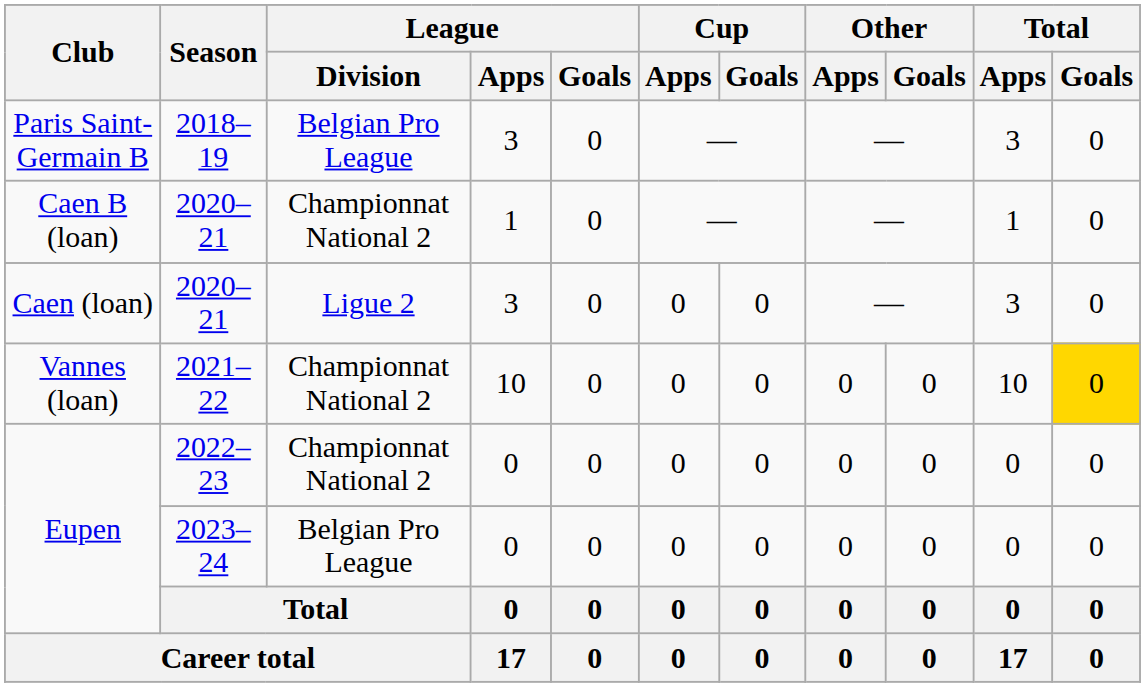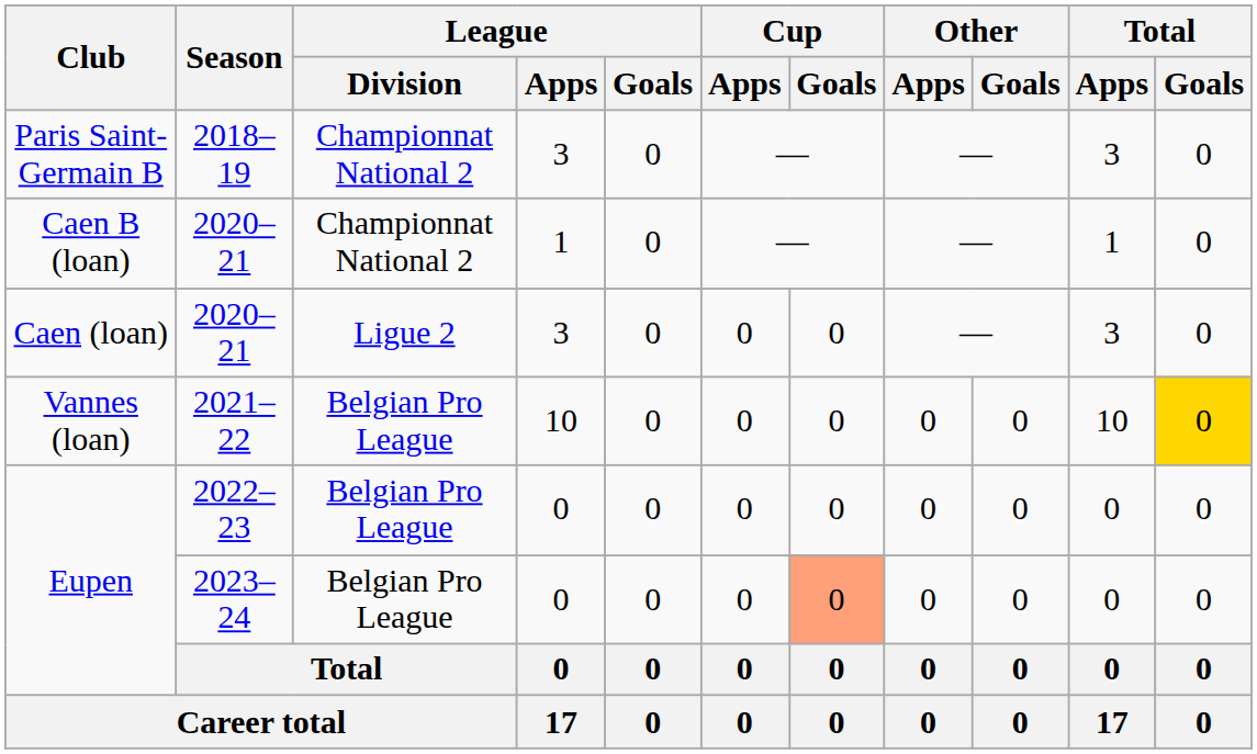Paris Saint-Germain B | League / Division: Belgian Pro League -> Championnat National 2
Vannes (loan) | League / Division: Championnat National 2 -> Belgian Pro League
Eupen / 2022–23 | League / Division: Championnat National 2 -> Belgian Pro League
Eupen / 2023–24 | Cup / Goals: no background -> lightsalmon background
